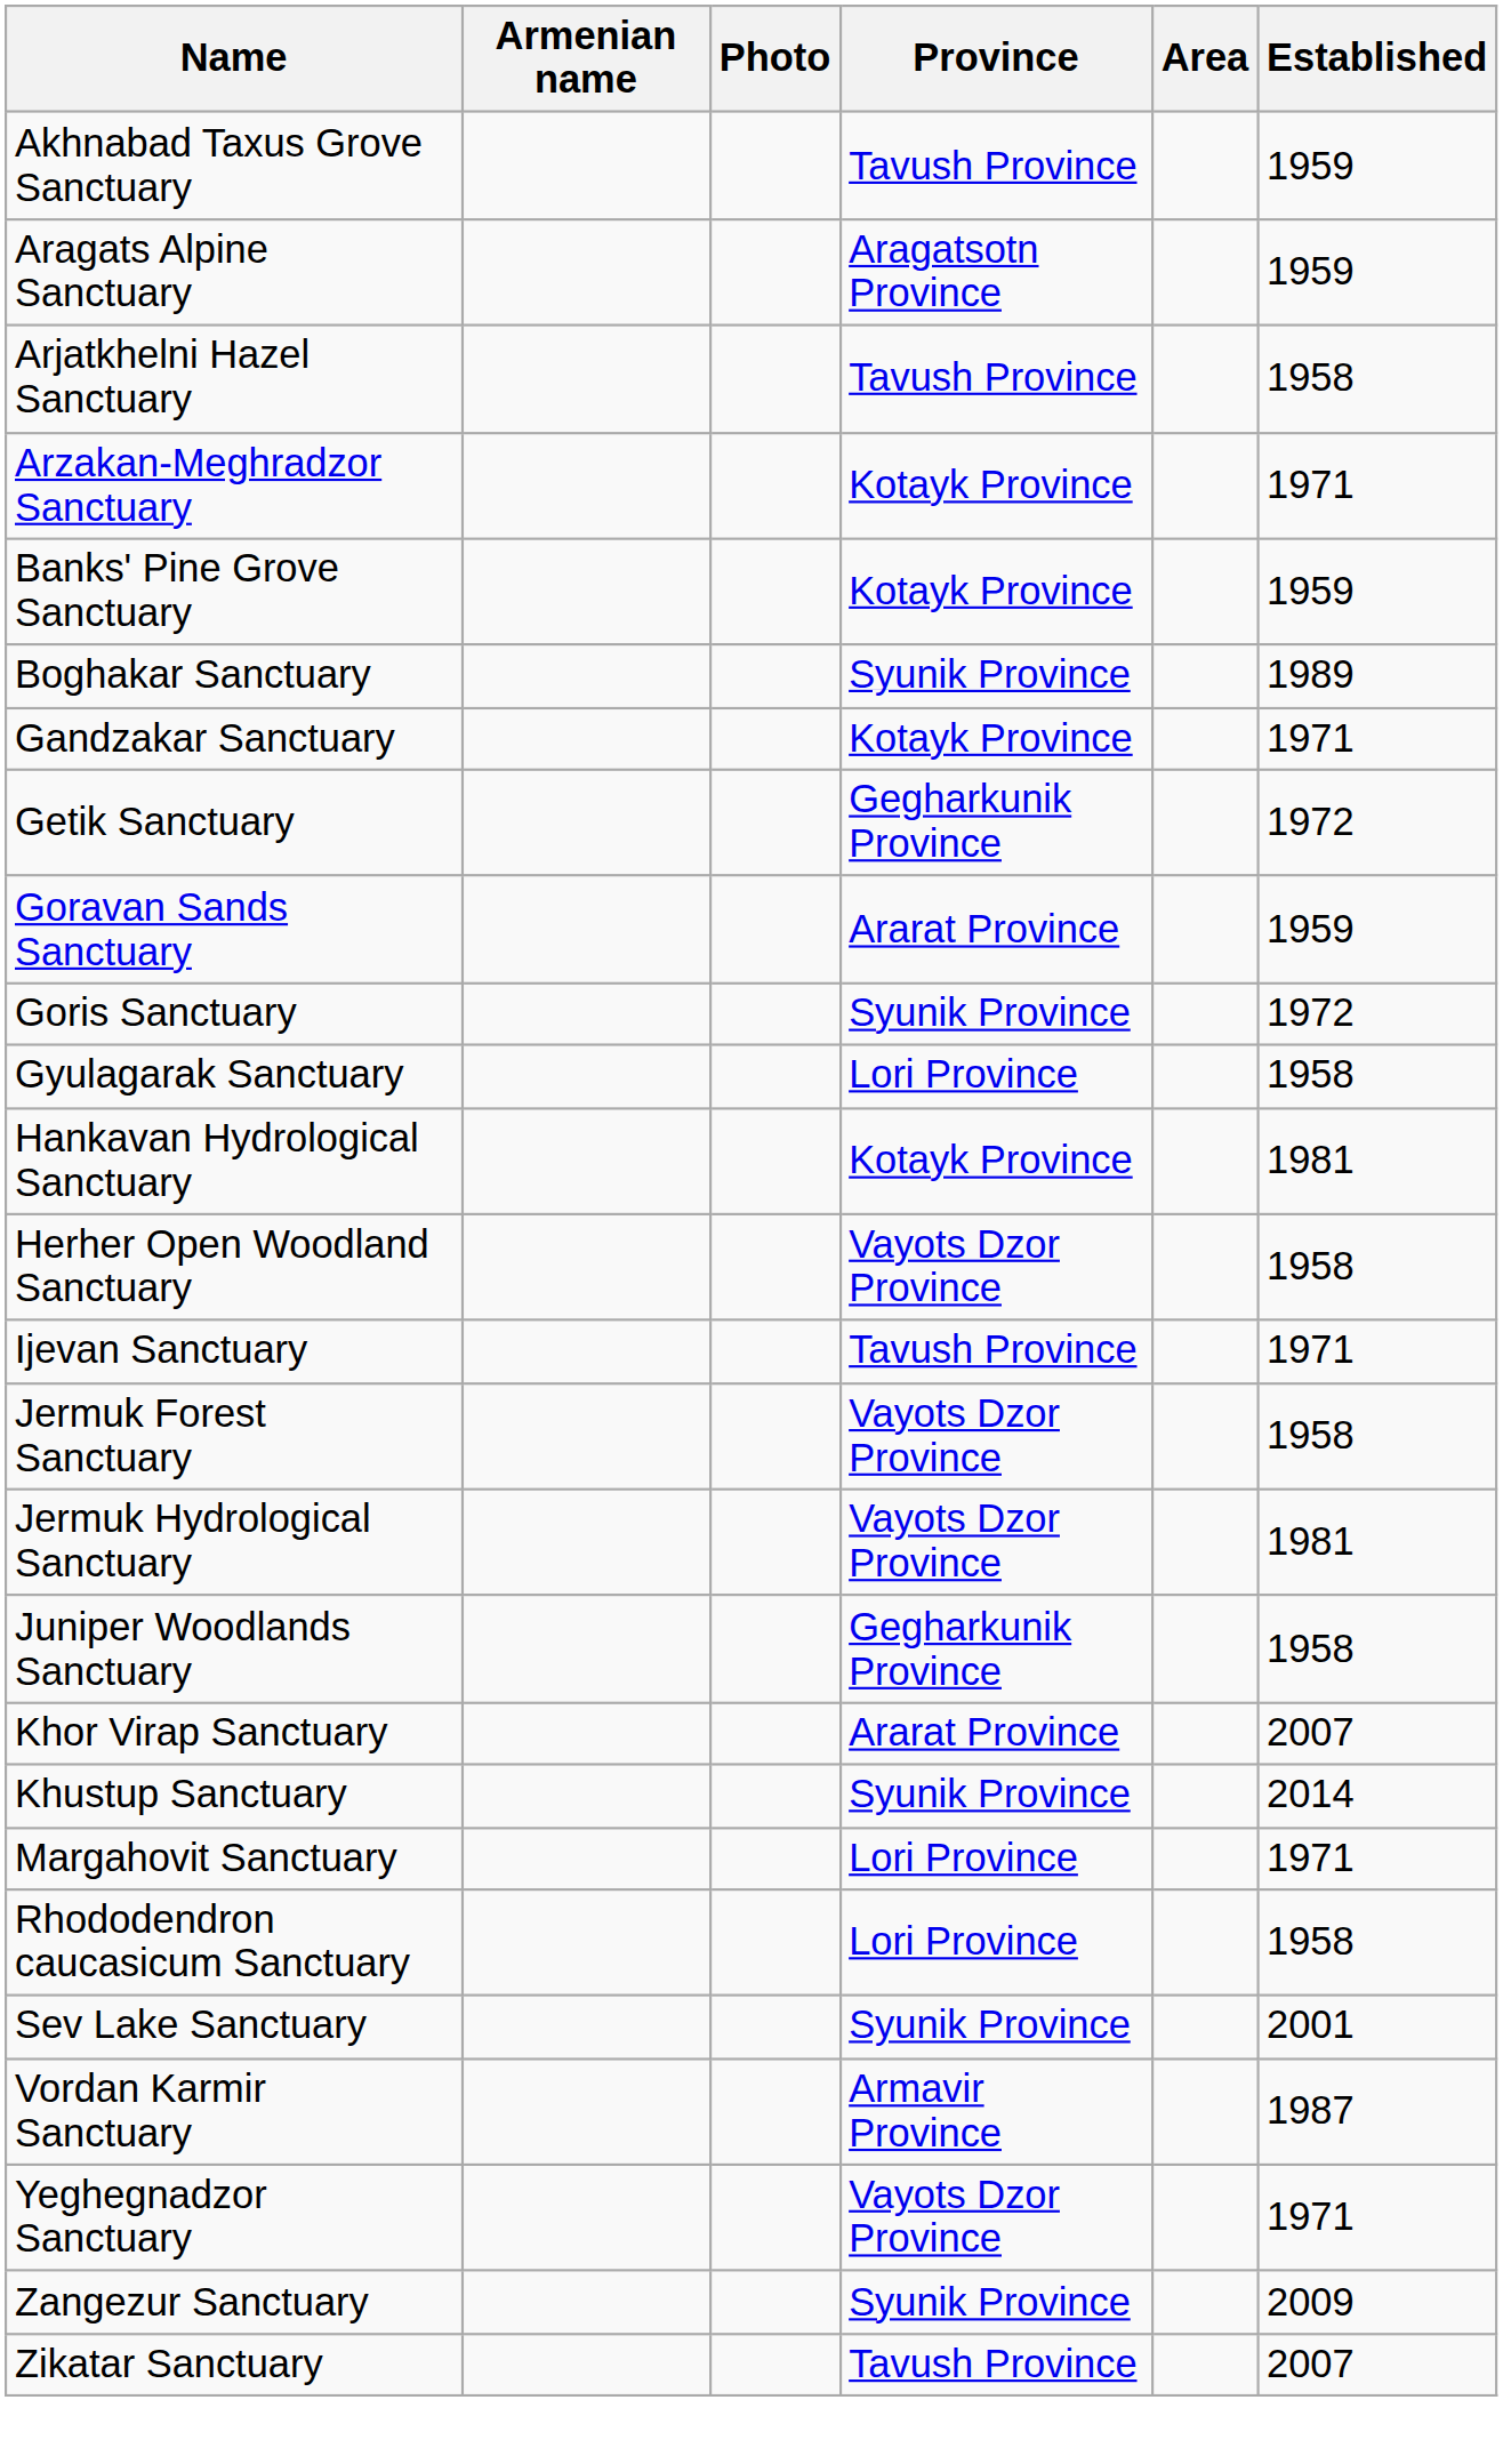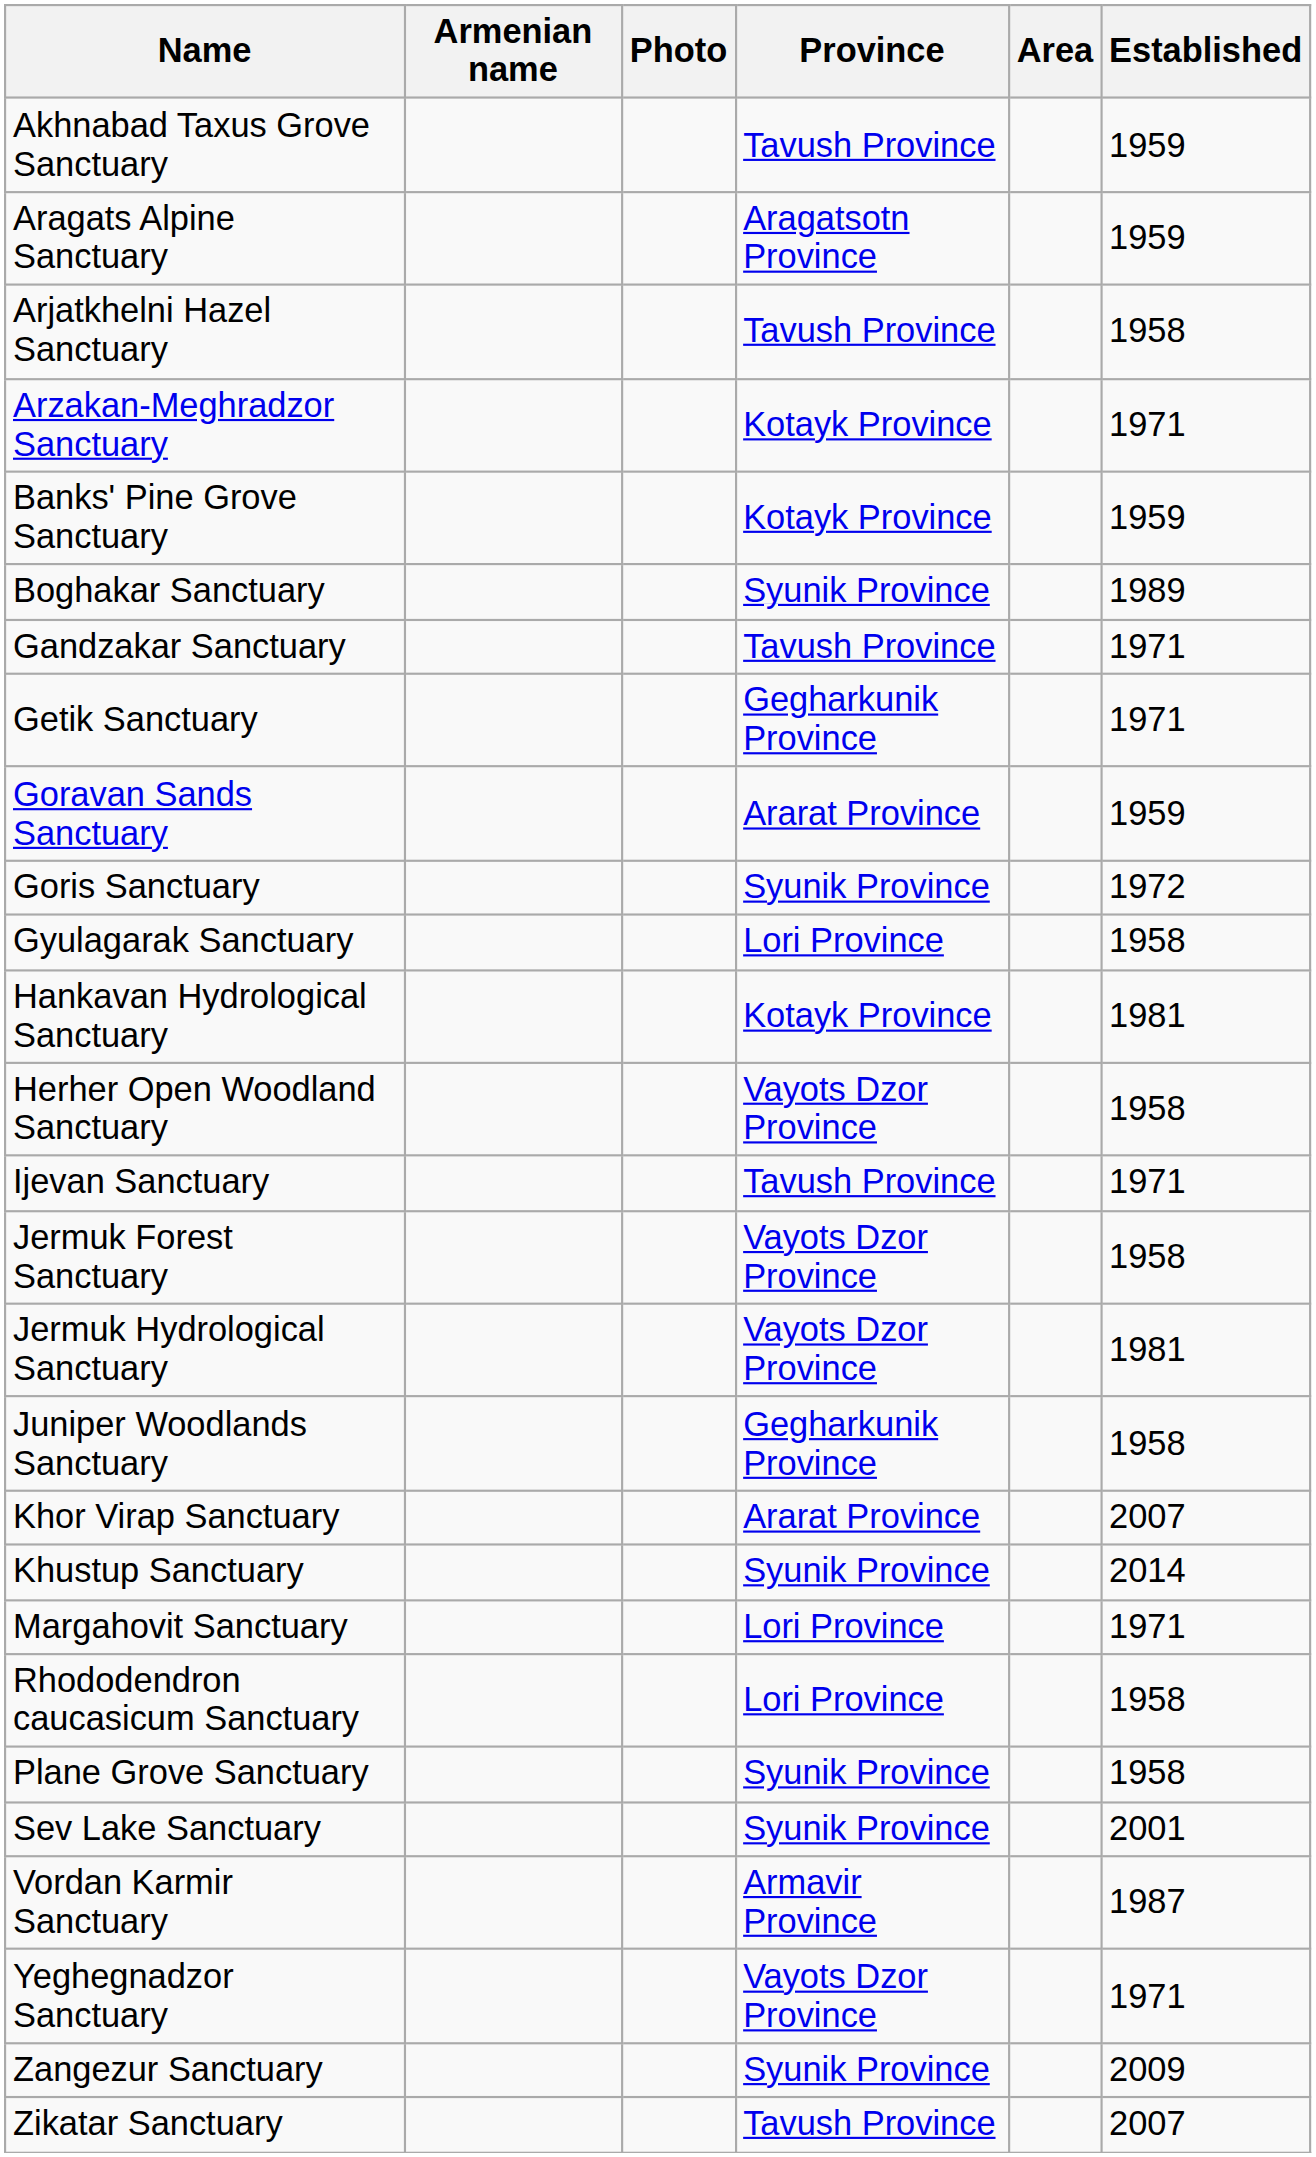Gandzakar Sanctuary | Province: Kotayk Province -> Tavush Province
Getik Sanctuary | Established: 1972 -> 1971
+ row: Plane Grove Sanctuary | Syunik Province | 1958
